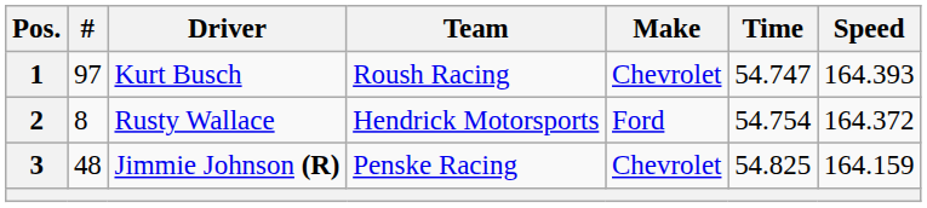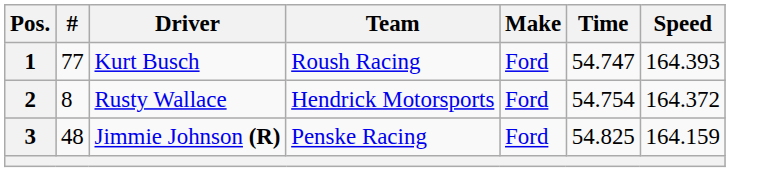Kurt Busch | #: 97 -> 77
Kurt Busch | Make: Chevrolet -> Ford
Jimmie Johnson (R) | Make: Chevrolet -> Ford
